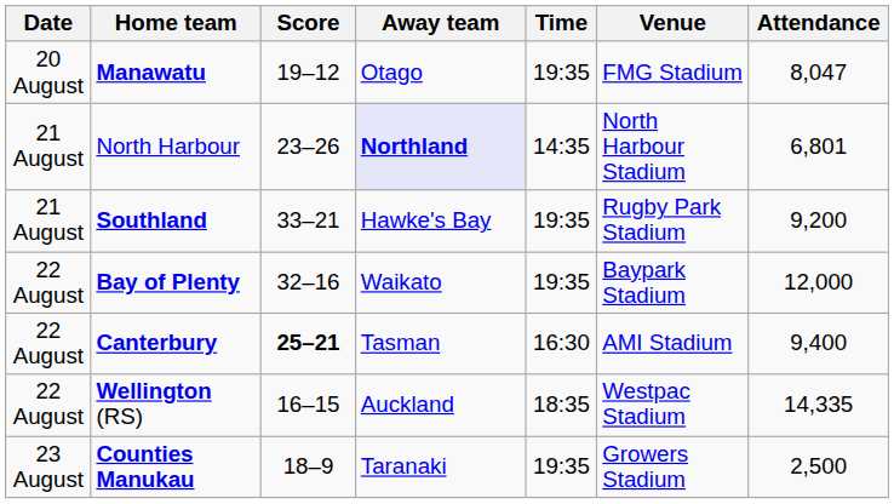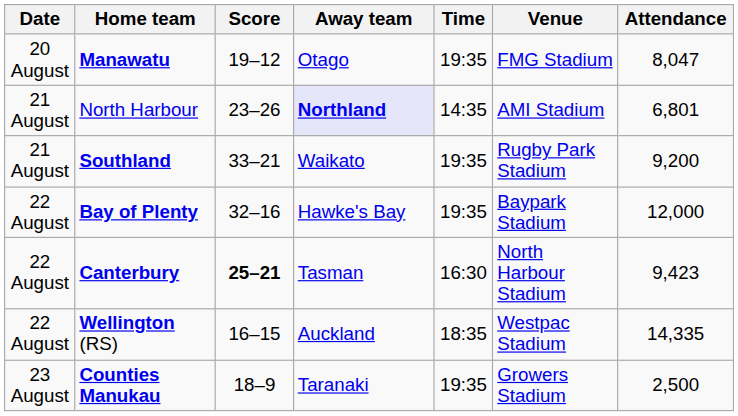North Harbour | Venue: North Harbour Stadium -> AMI Stadium
Southland | Away team: Hawke's Bay -> Waikato
Bay of Plenty | Away team: Waikato -> Hawke's Bay
Canterbury | Venue: AMI Stadium -> North Harbour Stadium
Canterbury | Attendance: 9,400 -> 9,423
